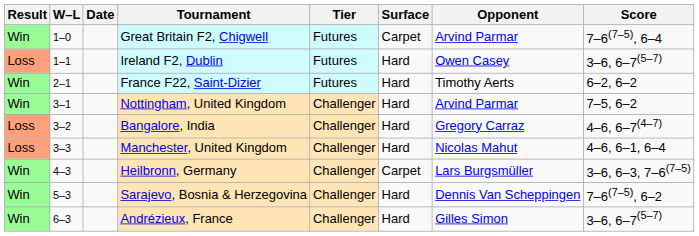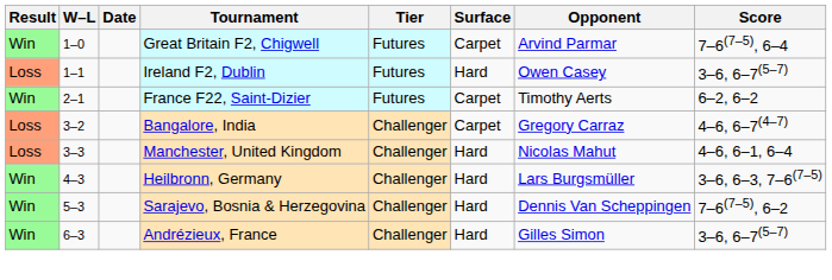France F22, Saint-Dizier | Surface: Hard -> Carpet
- row: Win | 3–1 | Nottingham, United Kingdom | Challenger | Hard | Arvind Parmar | 7–5, 6–2
Bangalore, India | Surface: Hard -> Carpet
Heilbronn, Germany | Surface: Carpet -> Hard
